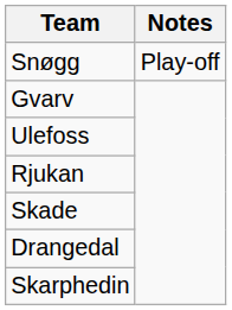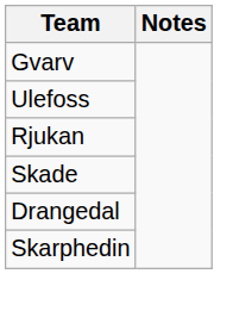- row: Snøgg | Play-off
